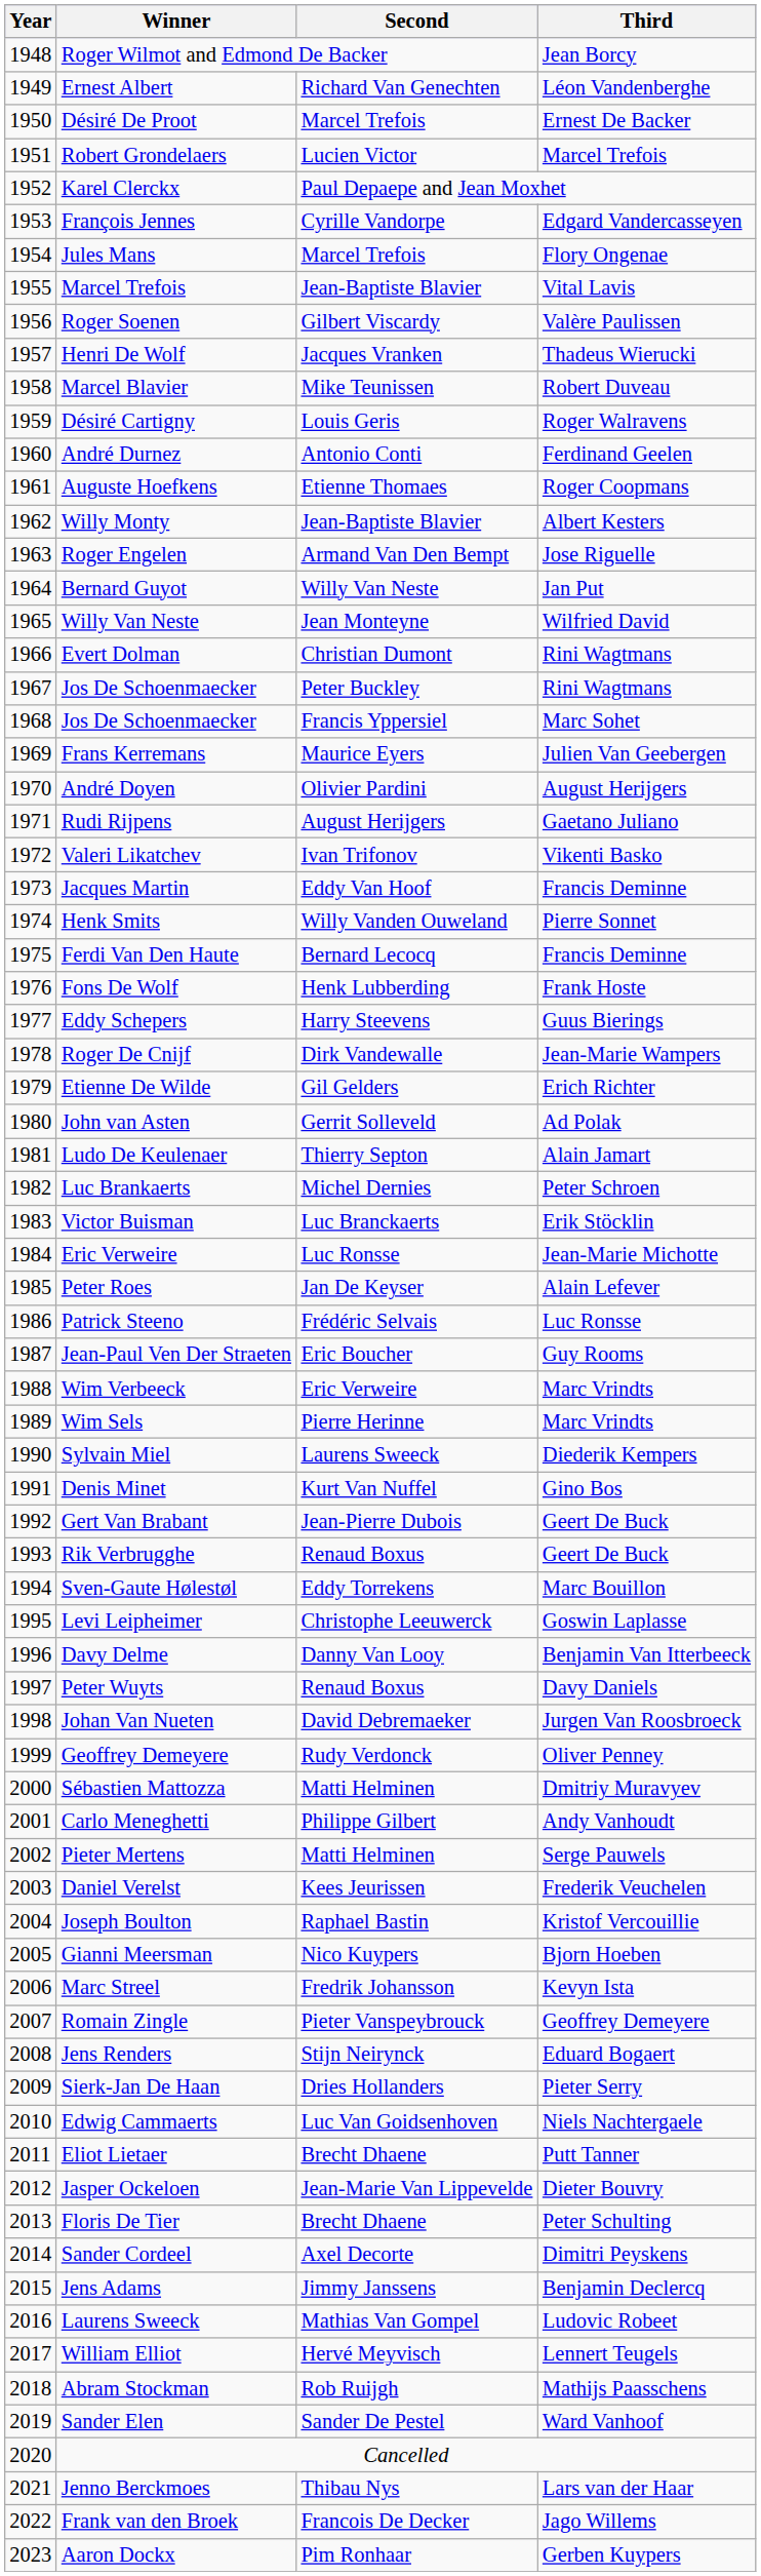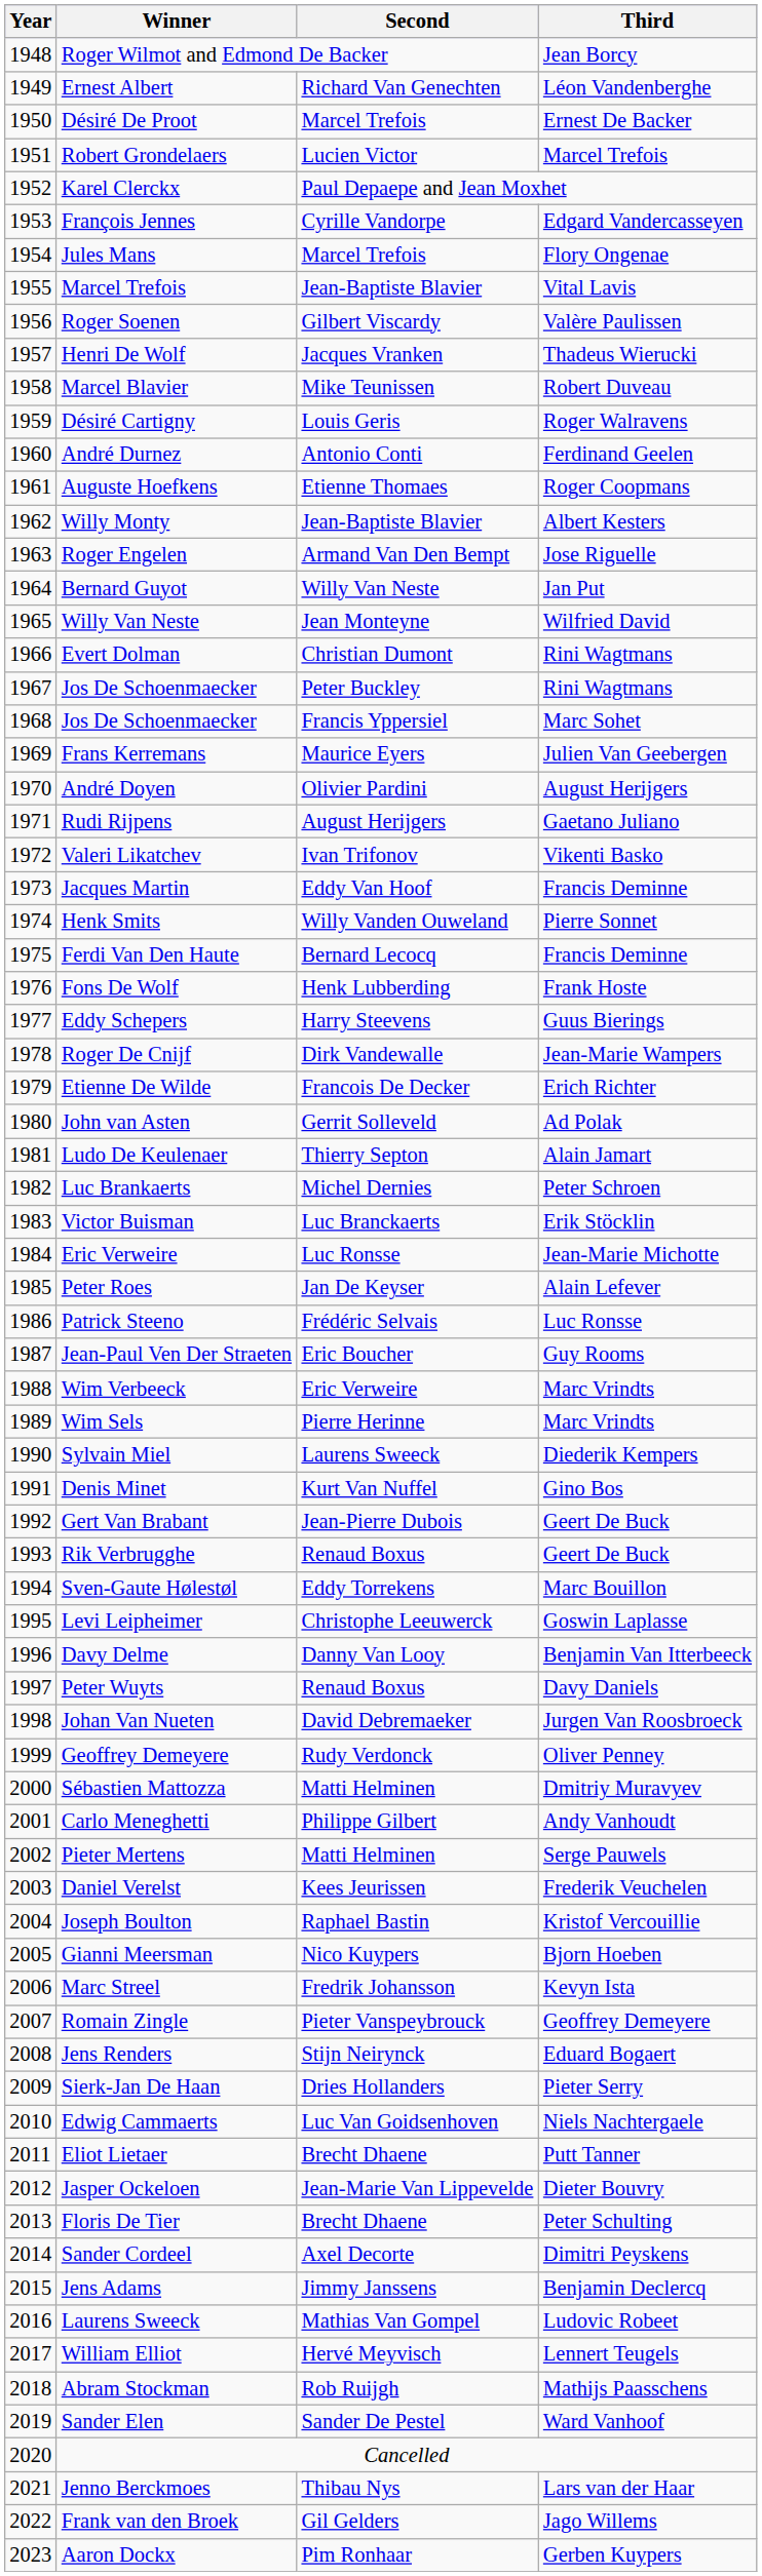Etienne De Wilde | Second: Gil Gelders -> Francois De Decker
Frank van den Broek | Second: Francois De Decker -> Gil Gelders
